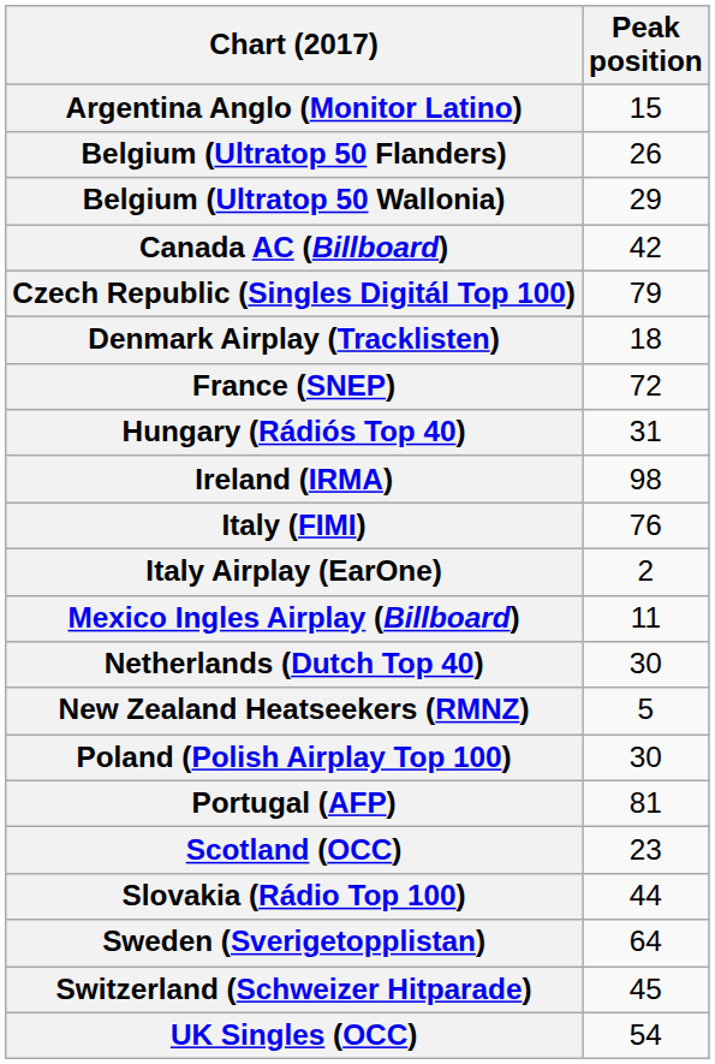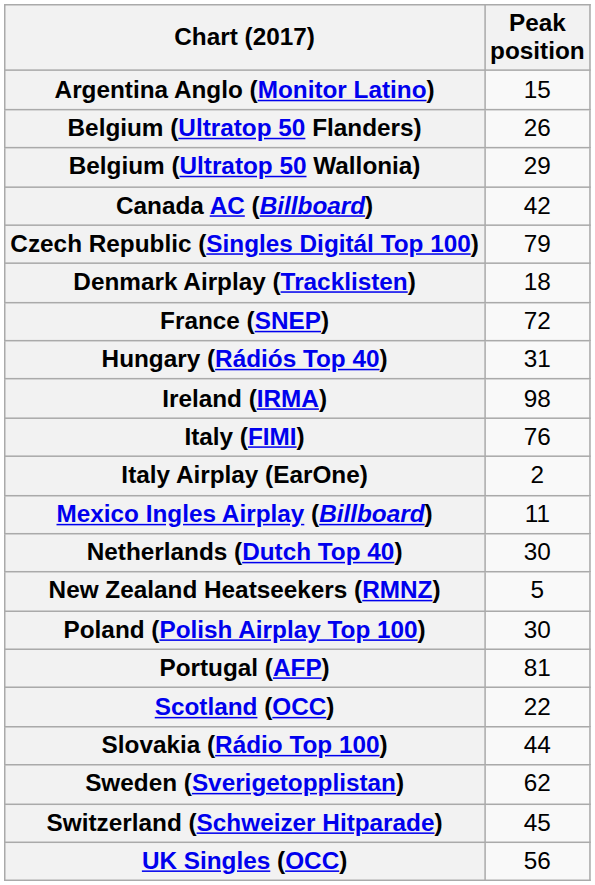Scotland (OCC) | Peak position: 23 -> 22
Sweden (Sverigetopplistan) | Peak position: 64 -> 62
UK Singles (OCC) | Peak position: 54 -> 56
